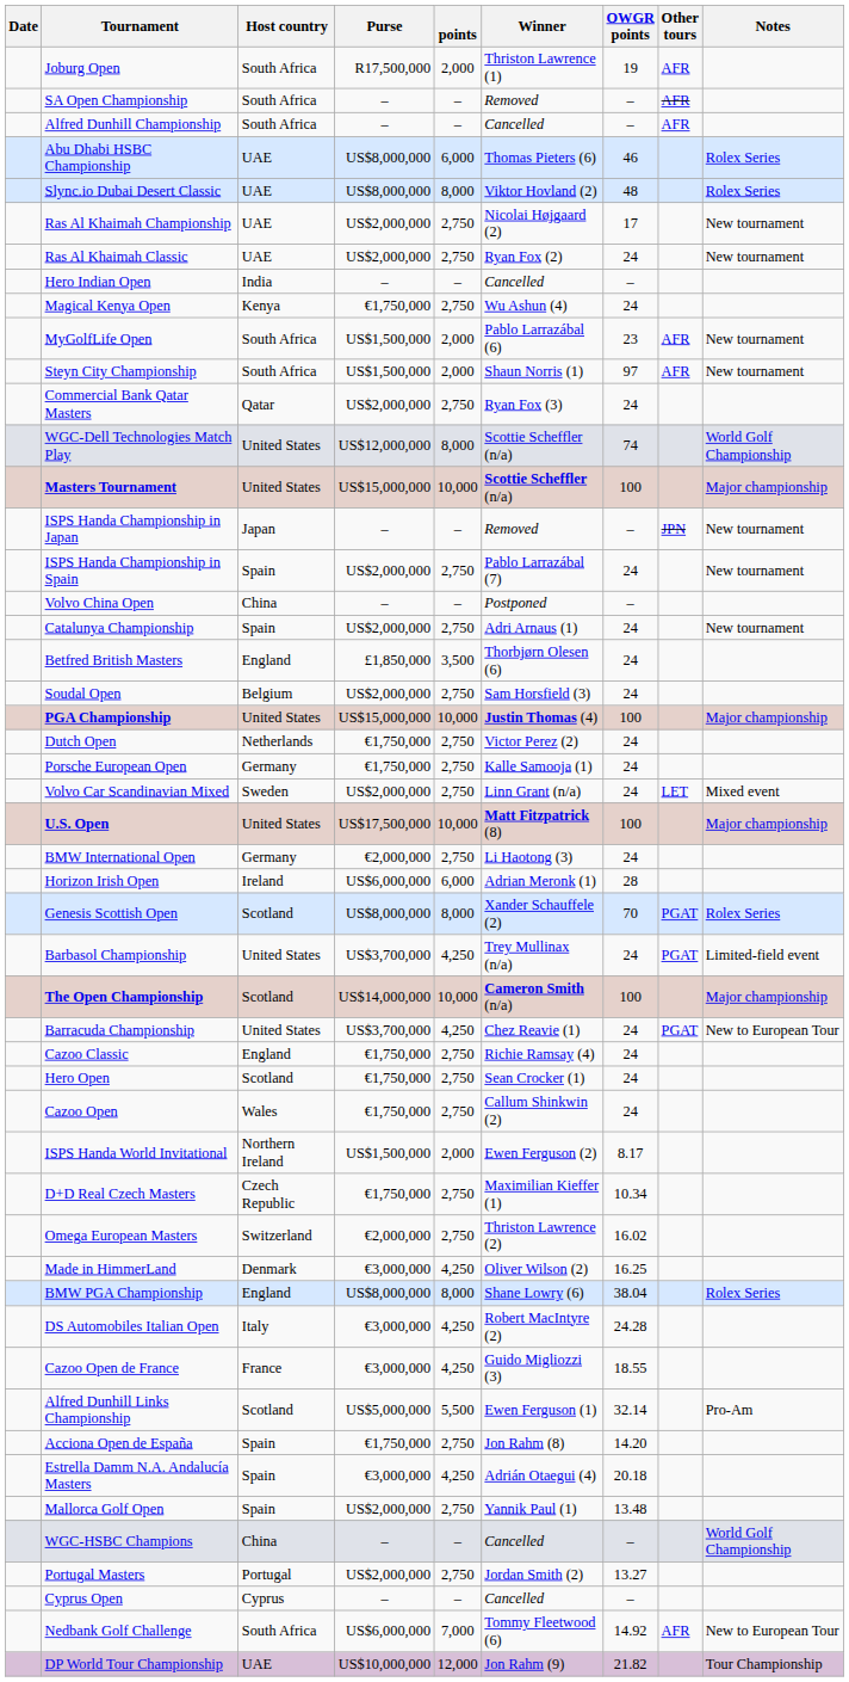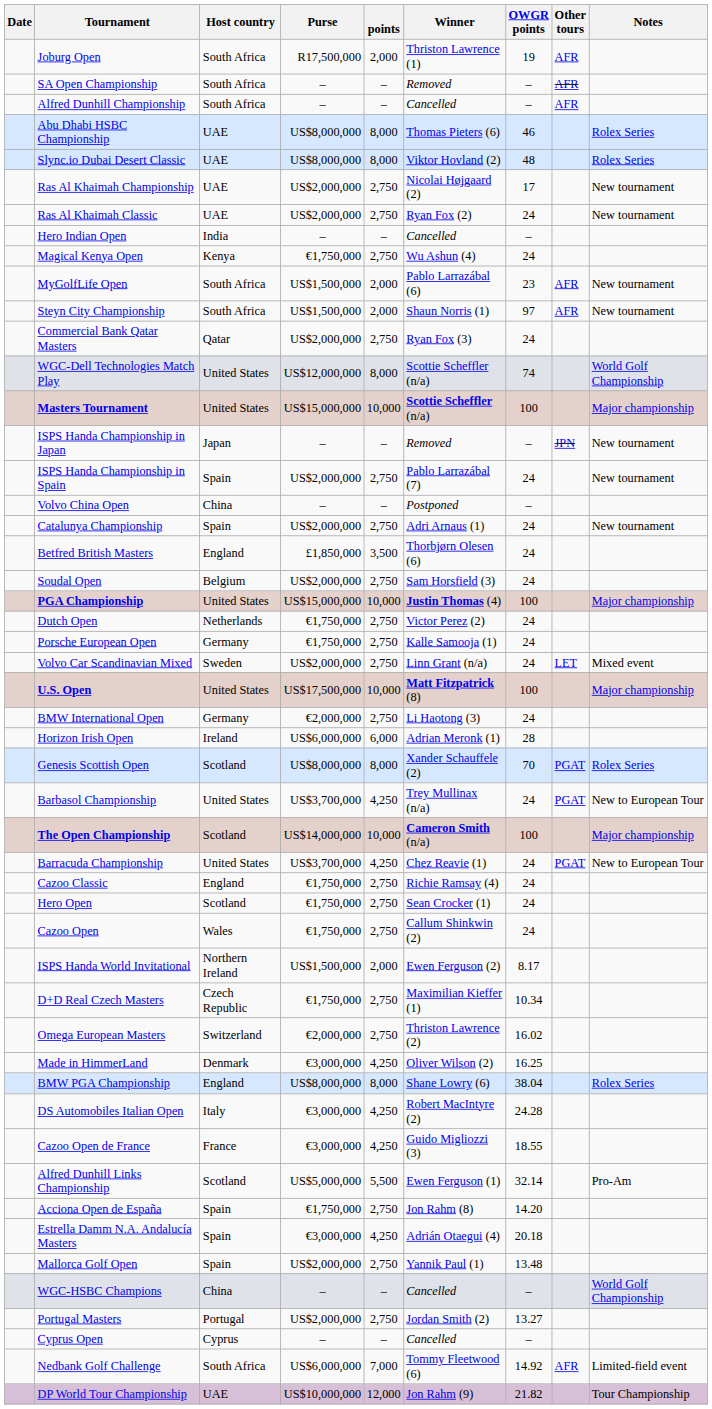Abu Dhabi HSBC Championship | points: 6,000 -> 8,000
Barbasol Championship | Notes: Limited-field event -> New to European Tour
Nedbank Golf Challenge | Notes: New to European Tour -> Limited-field event
